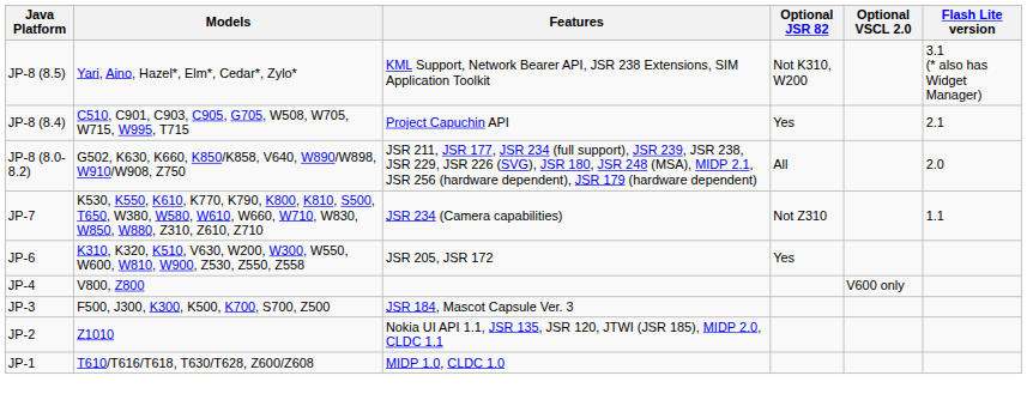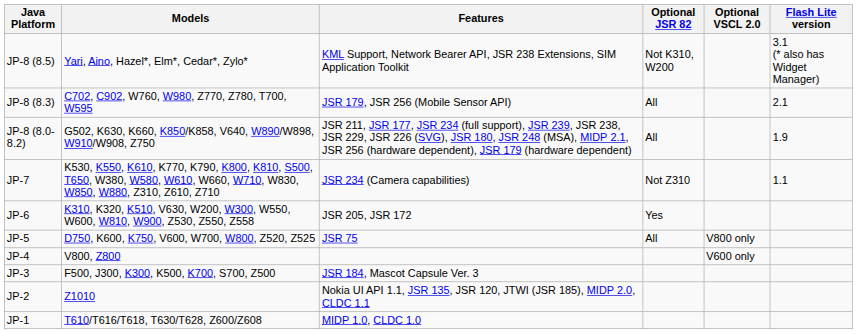- row: JP-8 (8.4) | C510, C901, C903, C905, G705, W508, W705, W715, W995, T715 | Project Capuchin API | Yes | 2.1
+ row: JP-8 (8.3) | C702, C902, W760, W980, Z770, Z780, T700, W595 | JSR 179, JSR 256 (Mobile Sensor API) | All | 2.1
JP-8 (8.0-8.2) | Flash Lite version: 2.0 -> 1.9
+ row: JP-5 | D750, K600, K750, V600, W700, W800, Z520, Z525 | JSR 75 | All | V800 only
